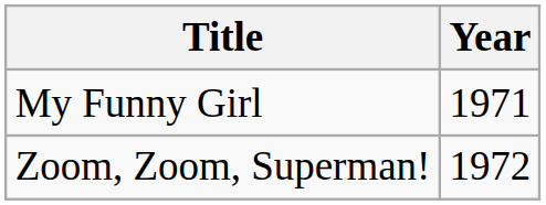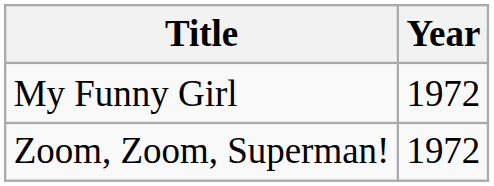My Funny Girl | Year: 1971 -> 1972
